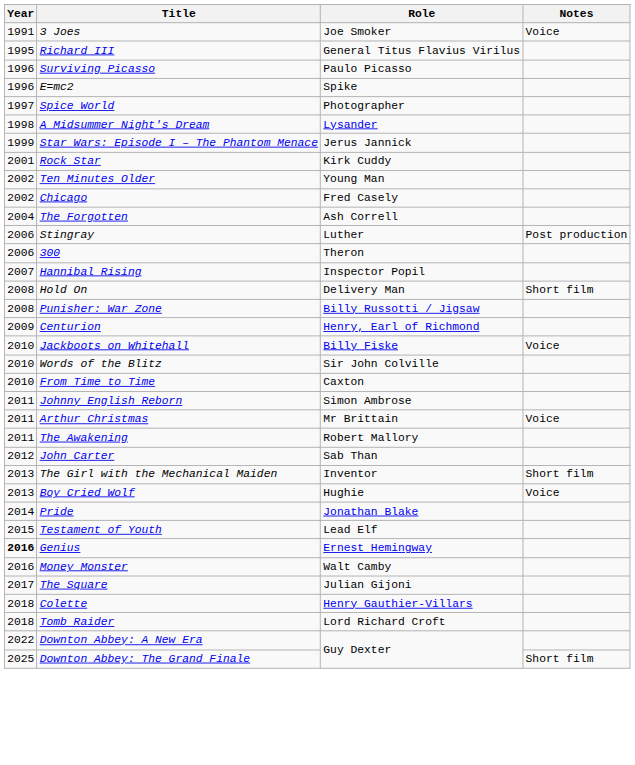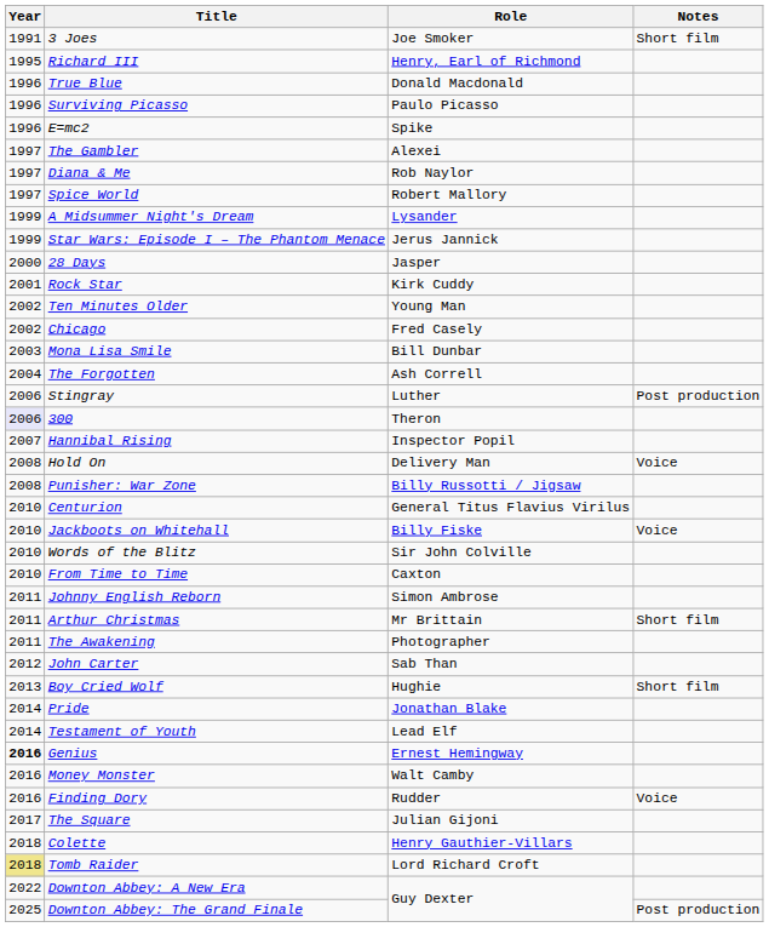3 Joes | Notes: Voice -> Short film
Richard III | Role: General Titus Flavius Virilus -> Henry, Earl of Richmond
+ row: 1996 | True Blue | Donald Macdonald
+ row: 1997 | The Gambler | Alexei
+ row: 1997 | Diana & Me | Rob Naylor
Spice World | Role: Photographer -> Robert Mallory
A Midsummer Night's Dream | Year: 1998 -> 1999
+ row: 2000 | 28 Days | Jasper
+ row: 2003 | Mona Lisa Smile | Bill Dunbar
300 | Year: no background -> lavender background
Hold On | Notes: Short film -> Voice
Centurion | Year: 2009 -> 2010
Centurion | Role: Henry, Earl of Richmond -> General Titus Flavius Virilus
Arthur Christmas | Notes: Voice -> Short film
The Awakening | Role: Robert Mallory -> Photographer
- row: 2013 | The Girl with the Mechanical Maiden | Inventor | Short film
Boy Cried Wolf | Notes: Voice -> Short film
Testament of Youth | Year: 2015 -> 2014
+ row: 2016 | Finding Dory | Rudder | Voice
Tomb Raider | Year: no background -> khaki background
Downton Abbey: The Grand Finale | Notes: Short film -> Post production
